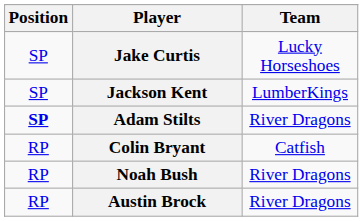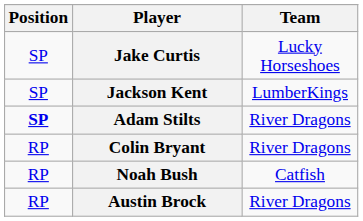Colin Bryant | Team: Catfish -> River Dragons
Noah Bush | Team: River Dragons -> Catfish
